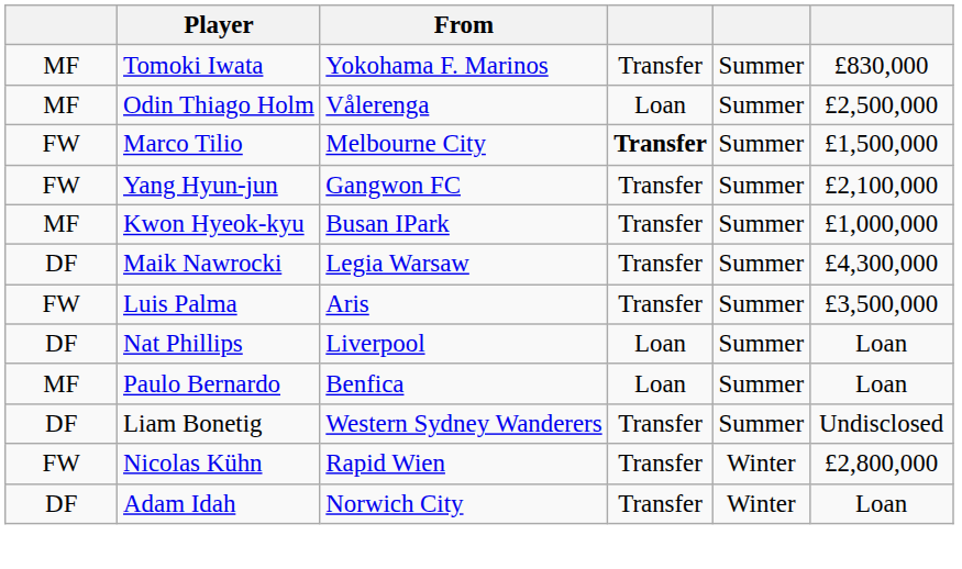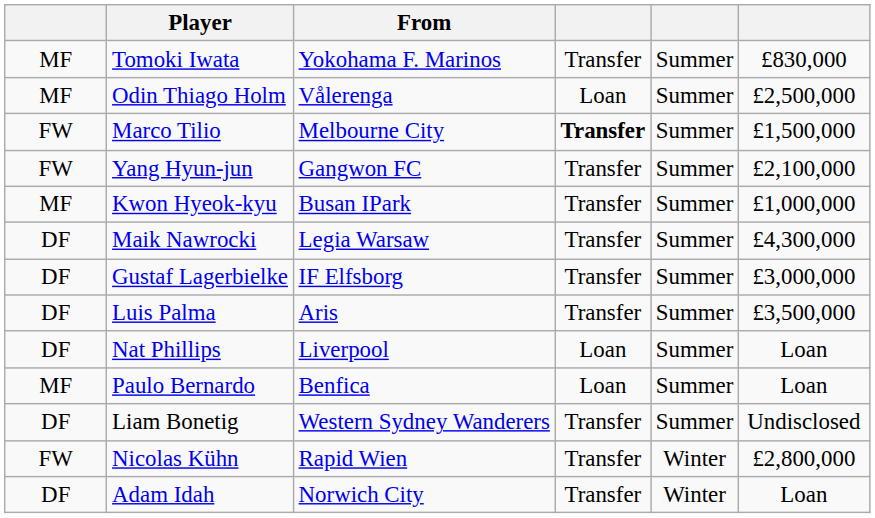+ row: DF | Gustaf Lagerbielke | IF Elfsborg | Transfer | Summer | £3,000,000
Luis Palma | column 1: FW -> DF
